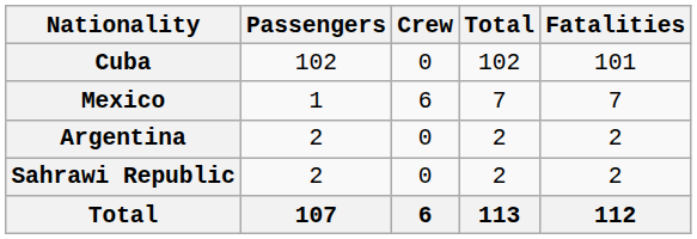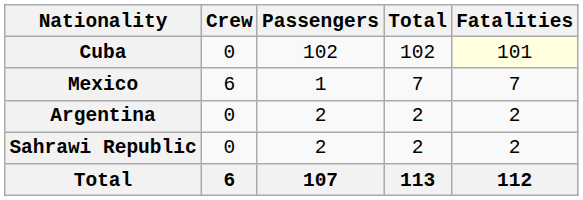columns swapped: Passengers <-> Crew
Cuba | Fatalities: no background -> lightyellow background
